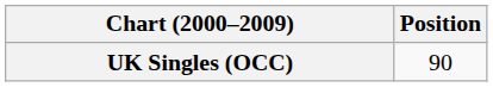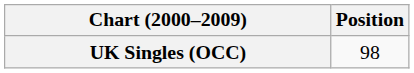UK Singles (OCC) | Position: 90 -> 98
